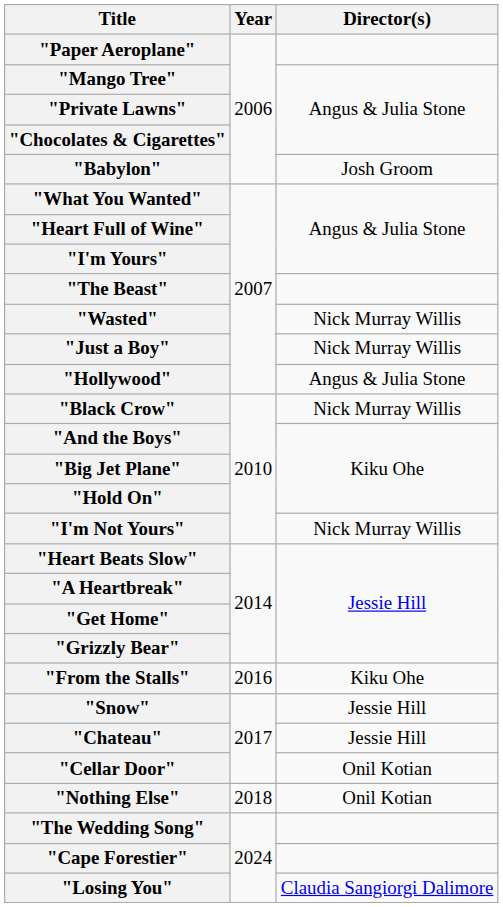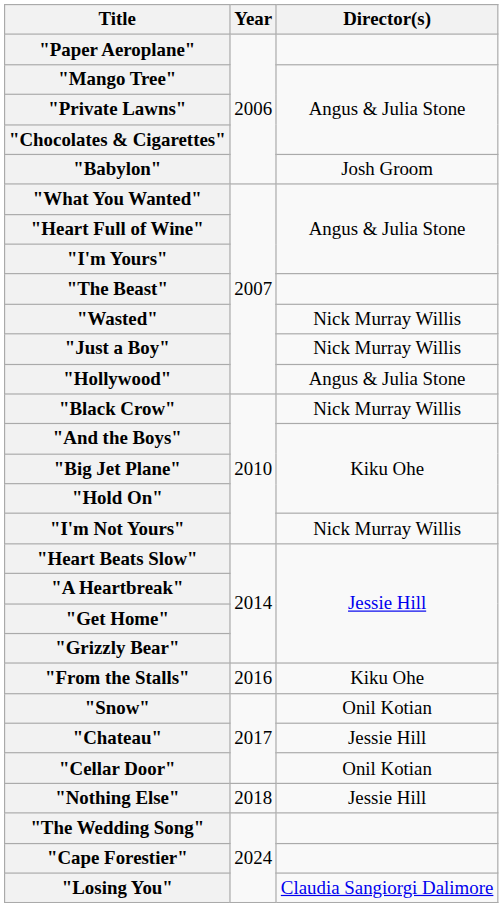"Snow" | Director(s): Jessie Hill -> Onil Kotian
"Nothing Else" | Director(s): Onil Kotian -> Jessie Hill
